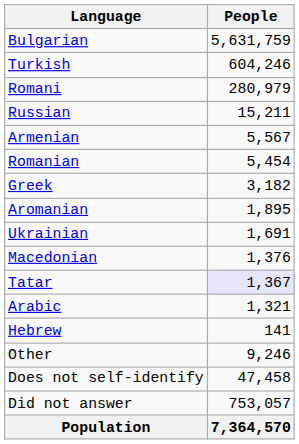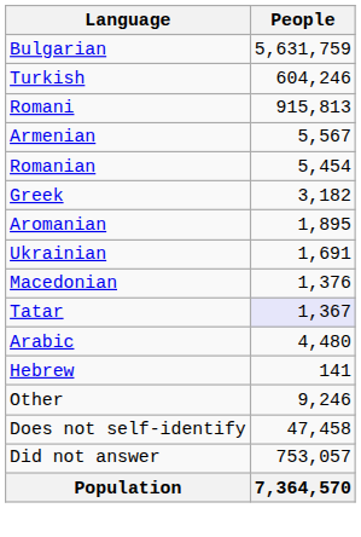Romani | People: 280,979 -> 915,813
- row: Russian | 15,211
Arabic | People: 1,321 -> 4,480
